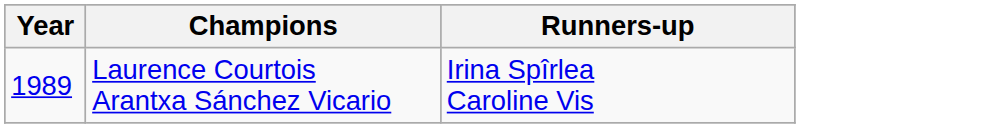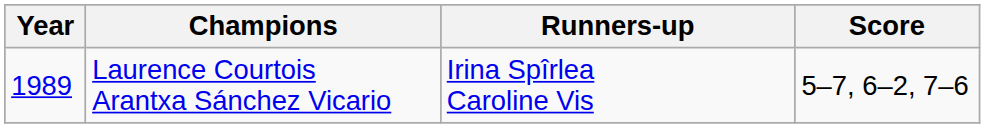+ column: Score | 5–7, 6–2, 7–6
